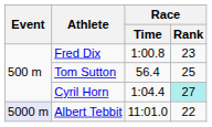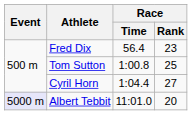Fred Dix | Race / Time: 1:00.8 -> 56.4
Tom Sutton | Race / Time: 56.4 -> 1:00.8
Cyril Horn | Race / Rank: paleturquoise background -> no background
Albert Tebbit | Race / Rank: 22 -> 20
